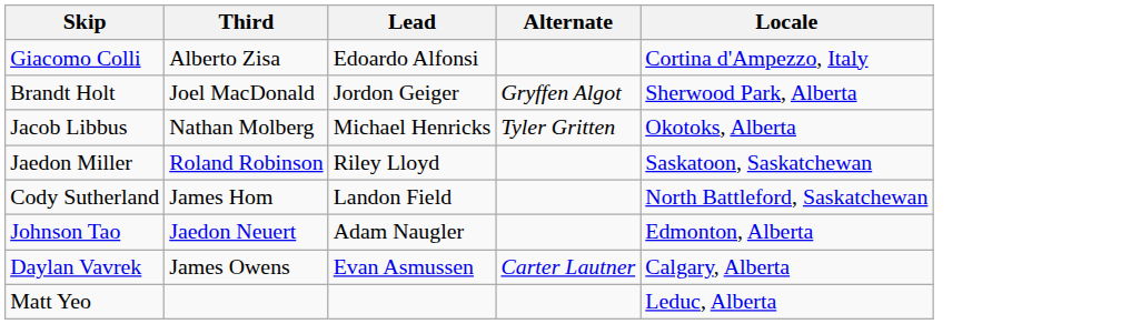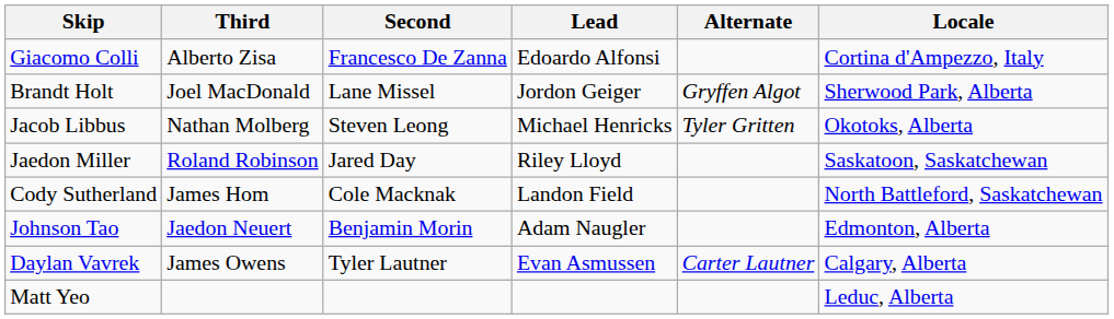+ column: Second | Francesco De Zanna | Lane Missel | Steven Leong | Jared Day | Cole Macknak | Benjamin Morin | Tyler Lautner
